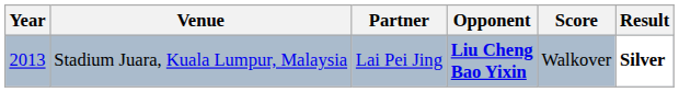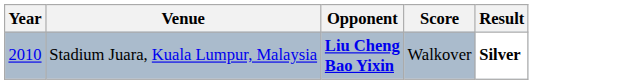- column: Partner | Lai Pei Jing
Stadium Juara, Kuala Lumpur, Malaysia | Year: 2013 -> 2010
